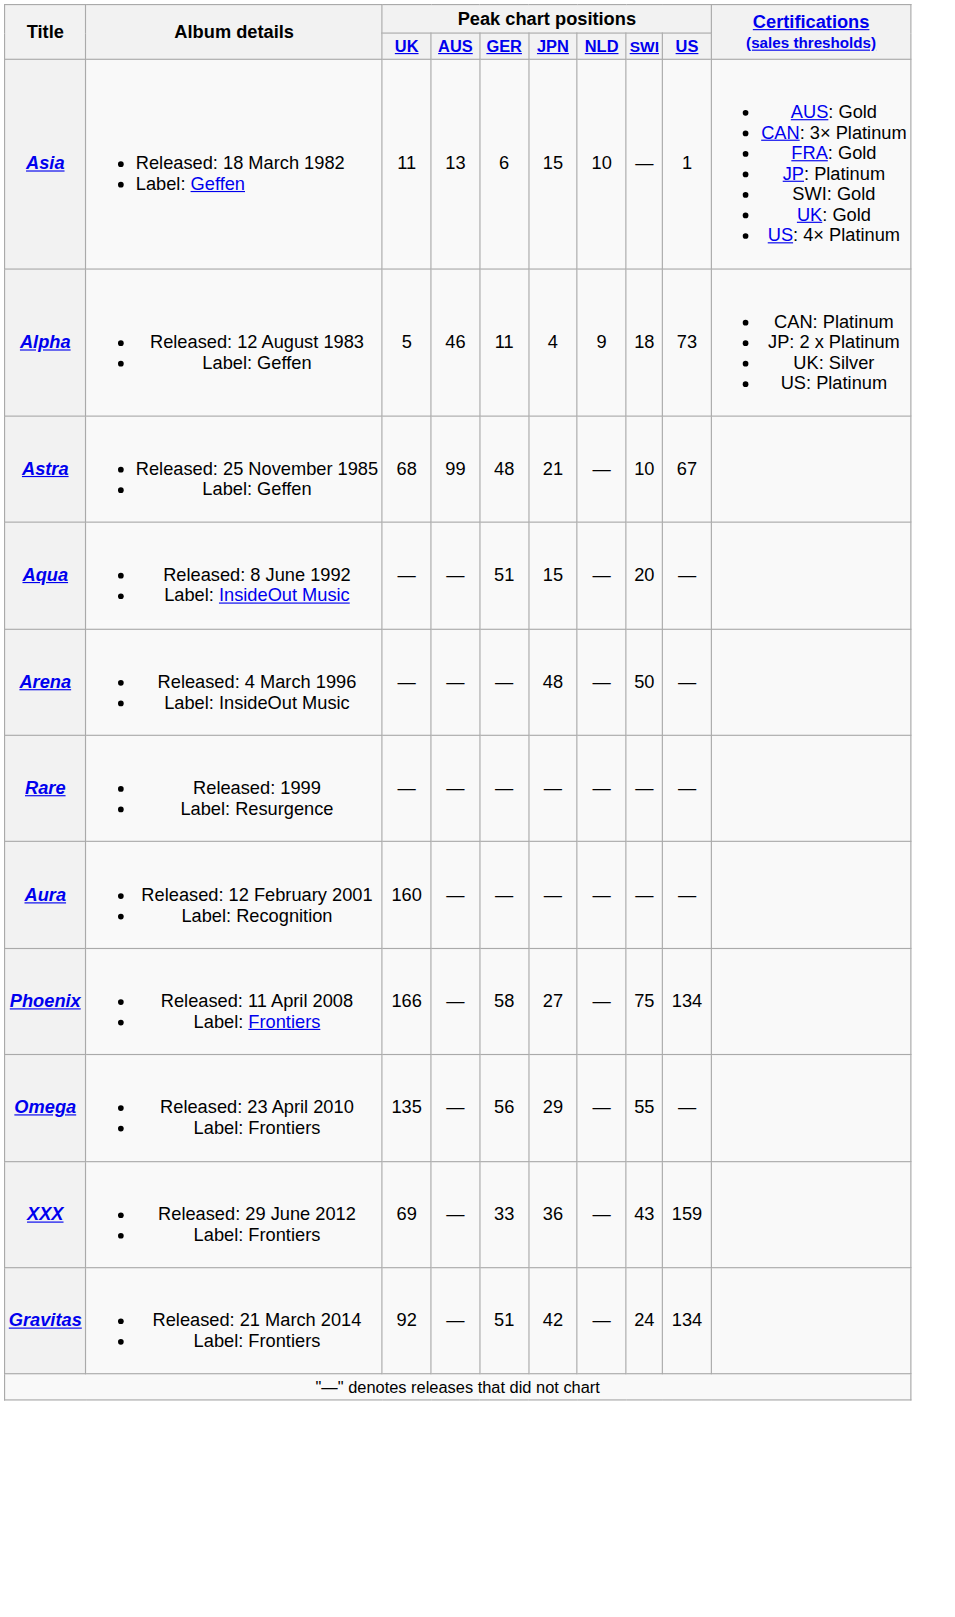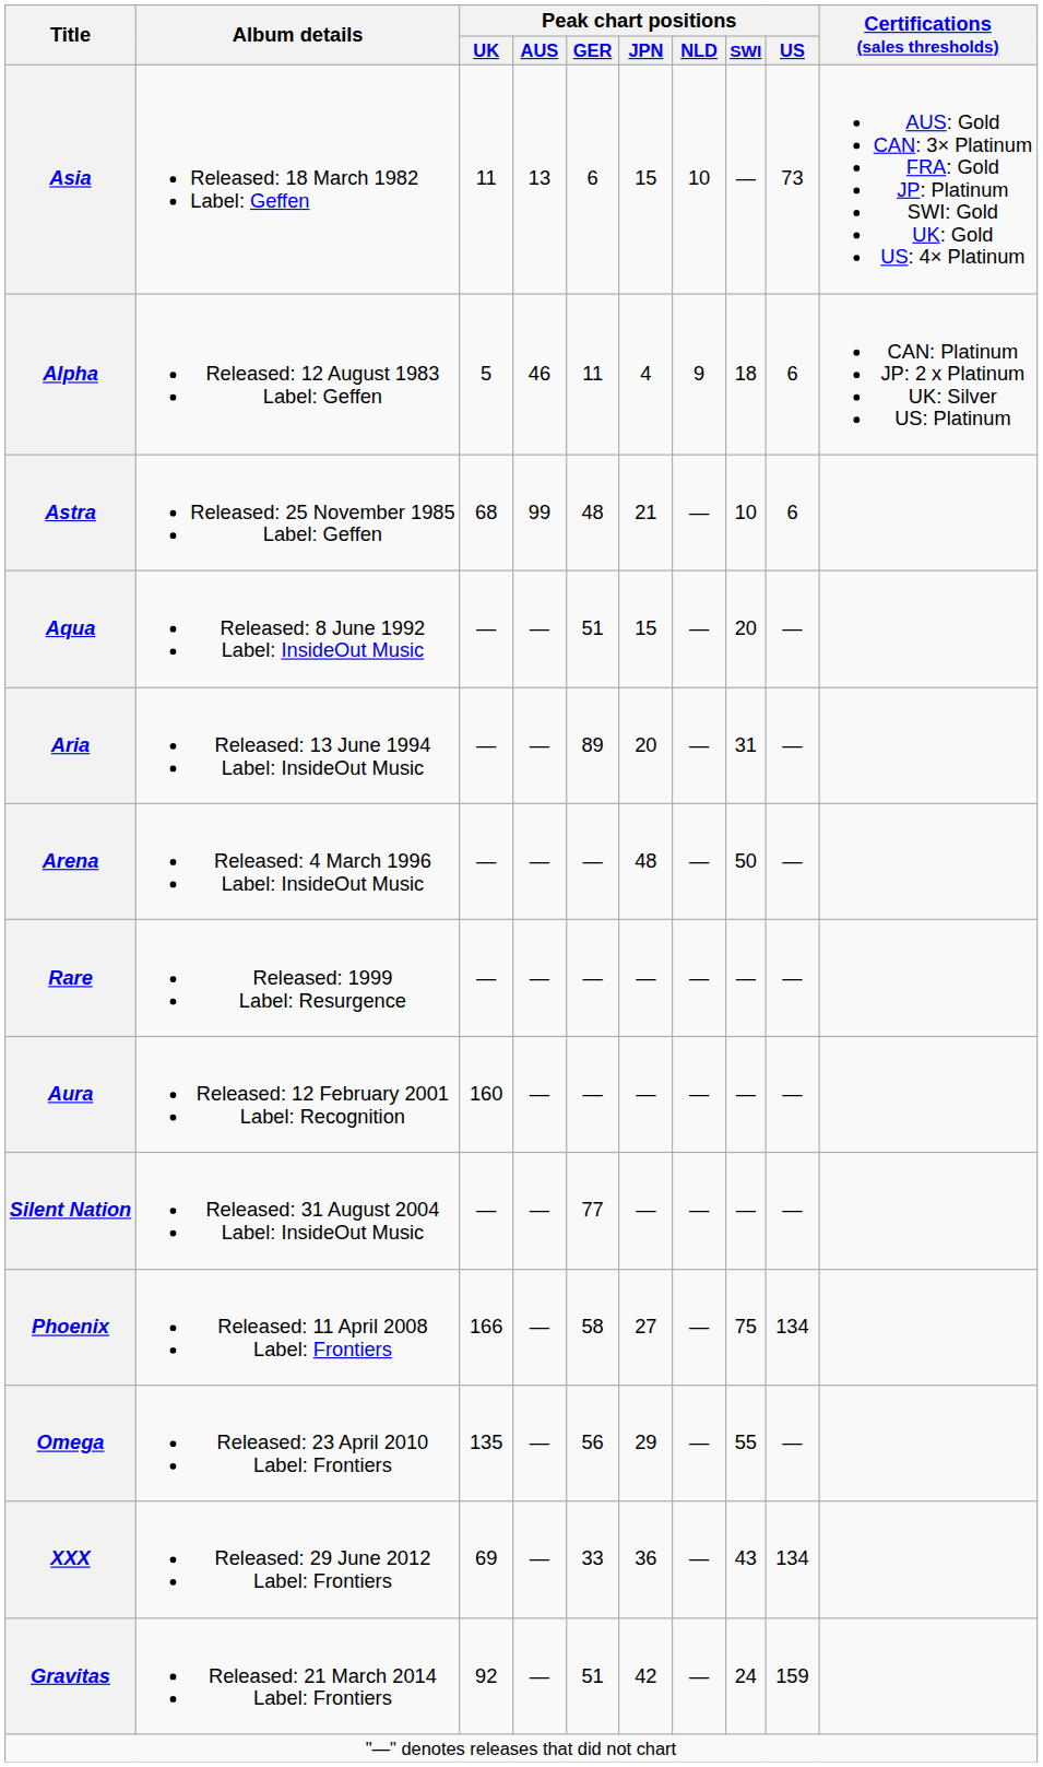Asia | Peak chart positions / US: 1 -> 73
Alpha | Peak chart positions / US: 73 -> 6
Astra | Peak chart positions / US: 67 -> 6
+ row: Aria | Released: 13 June 1994 Label: InsideOut Music | — | — | 89 | 20 | — | 31 | —
+ row: Silent Nation | Released: 31 August 2004 Label: InsideOut Music | — | — | 77 | — | — | — | —
XXX | Peak chart positions / US: 159 -> 134
Gravitas | Peak chart positions / US: 134 -> 159
